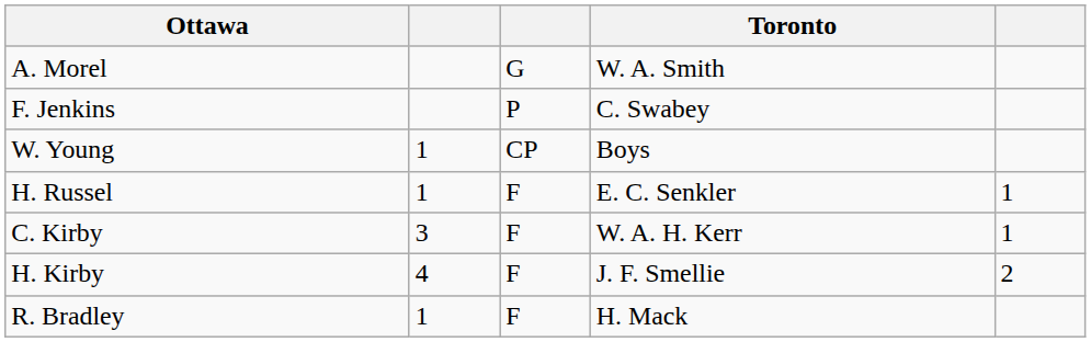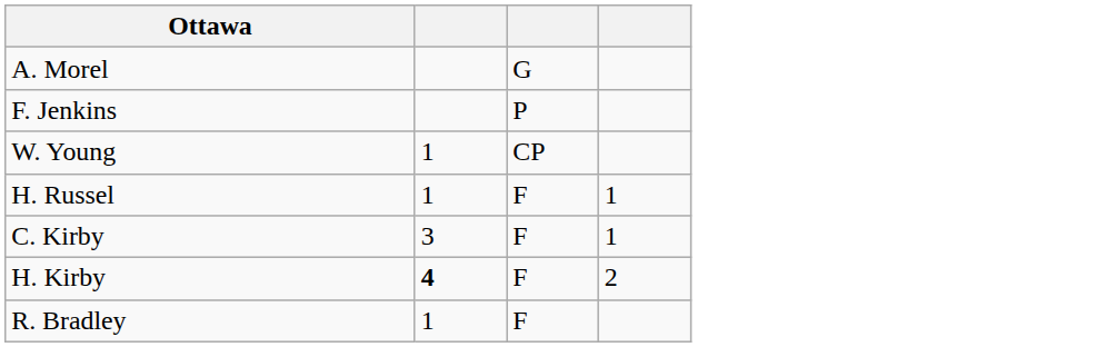- column: Toronto | W. A. Smith | C. Swabey | Boys | E. C. Senkler | W. A. H. Kerr | J. F. Smellie | H. Mack
H. Kirby | column 2: normal -> bold
